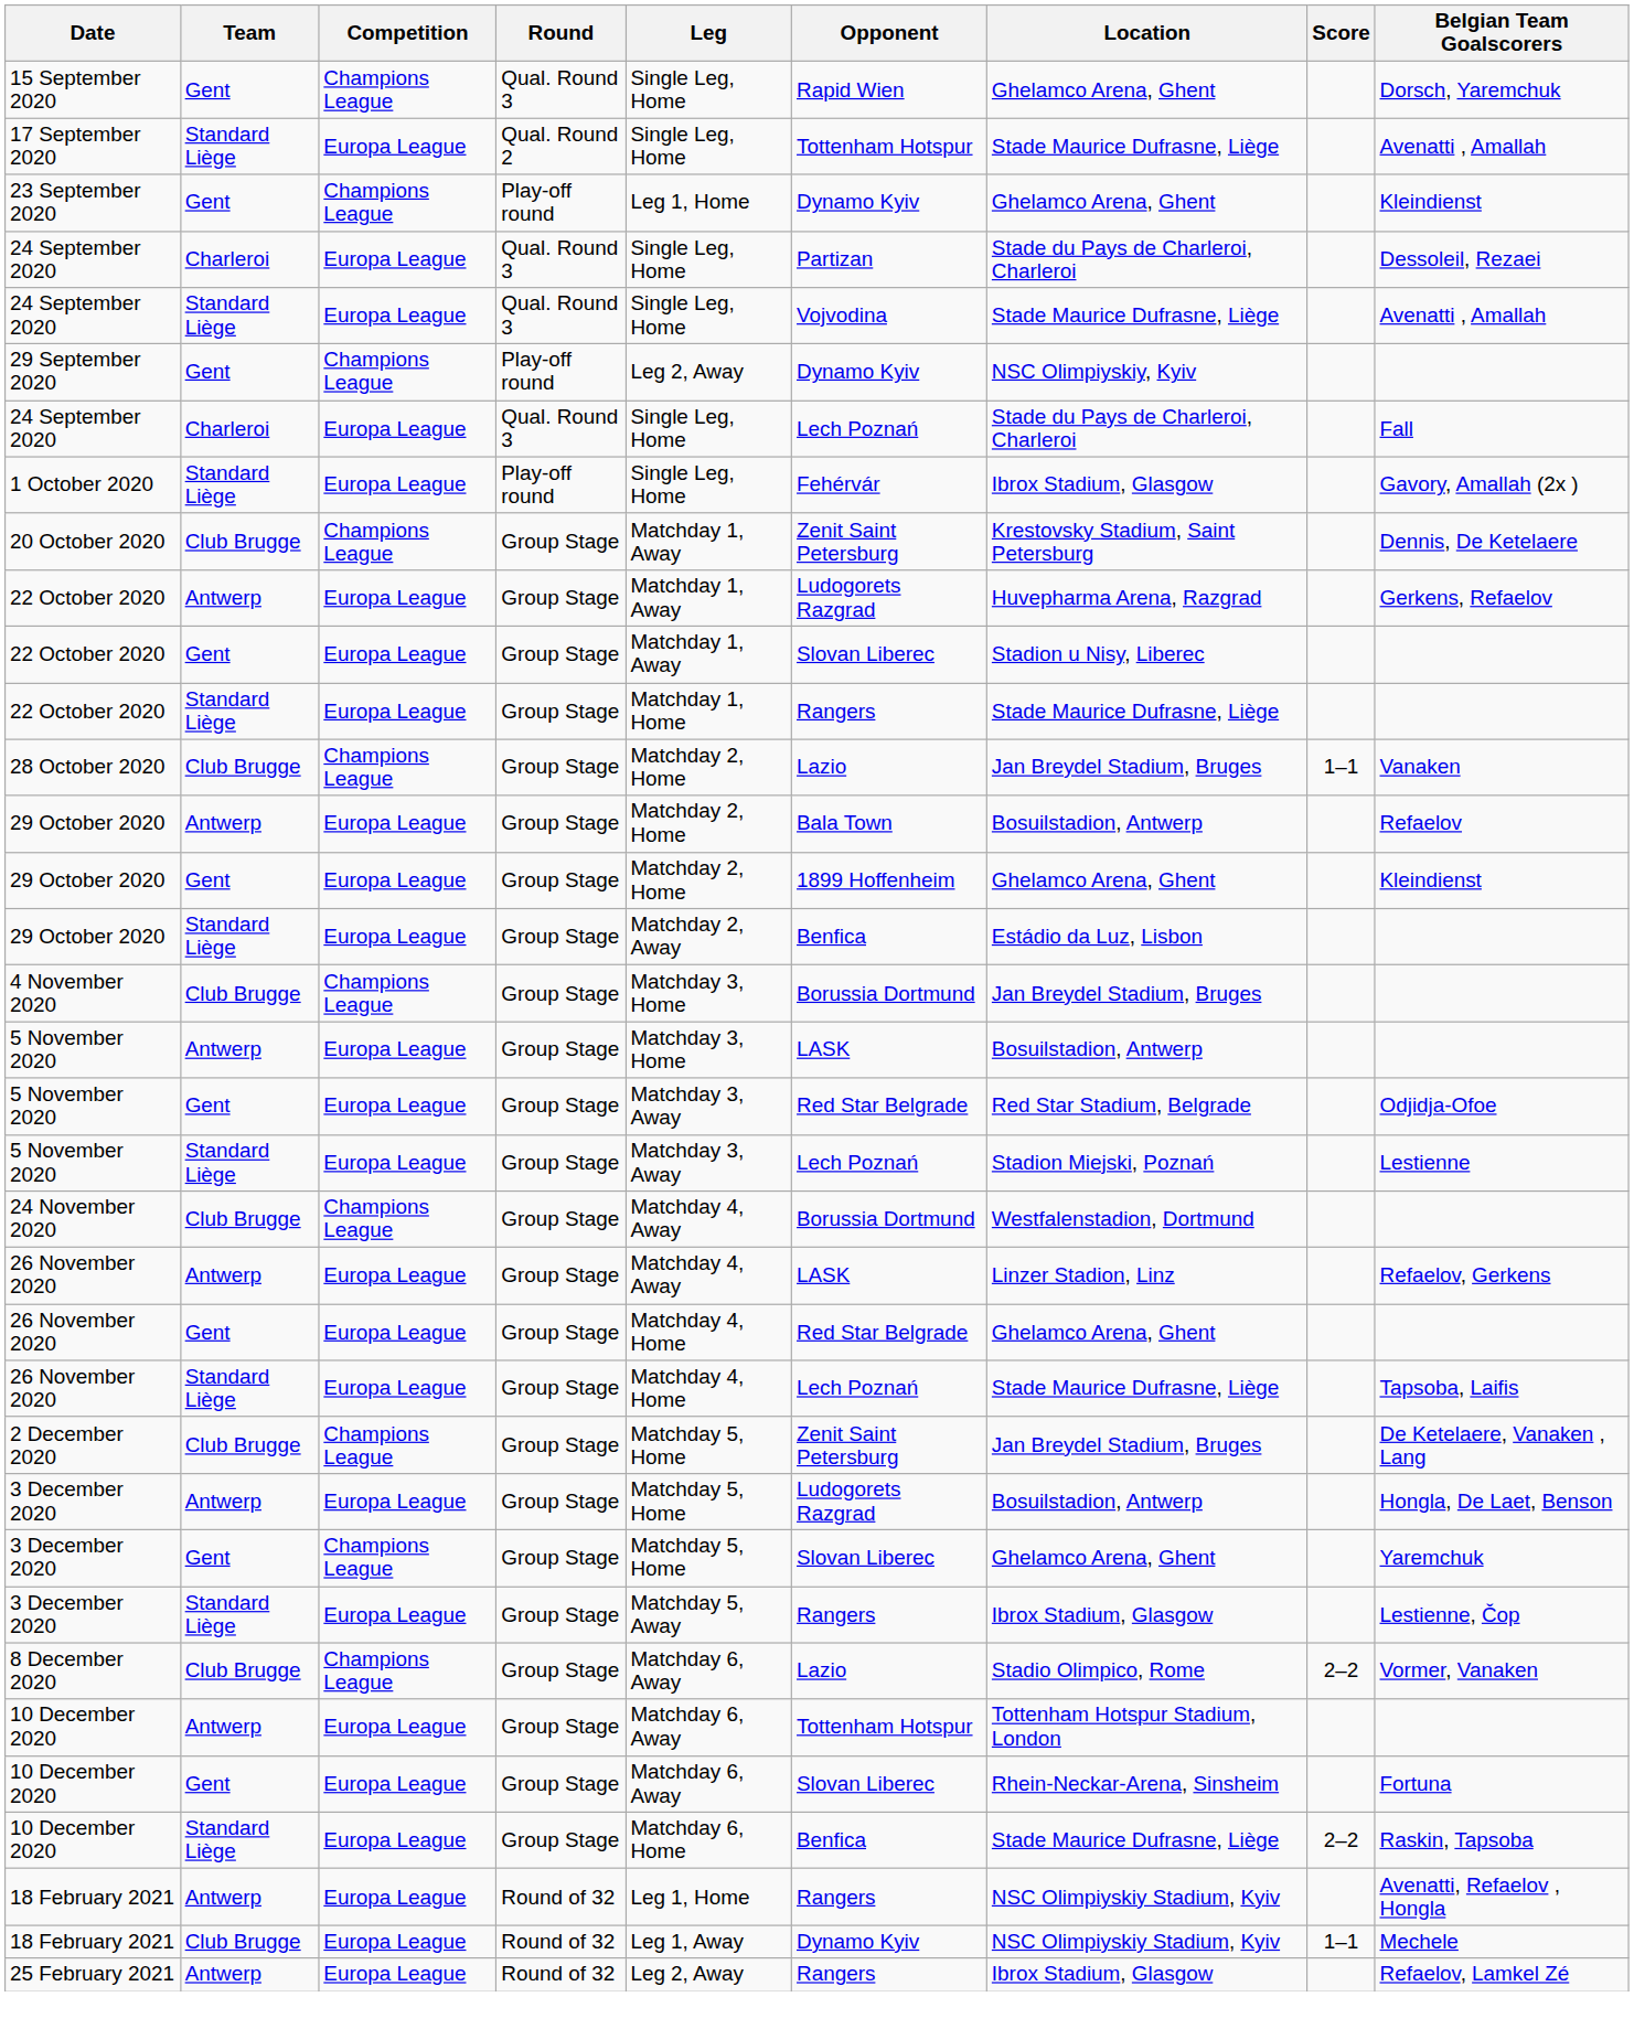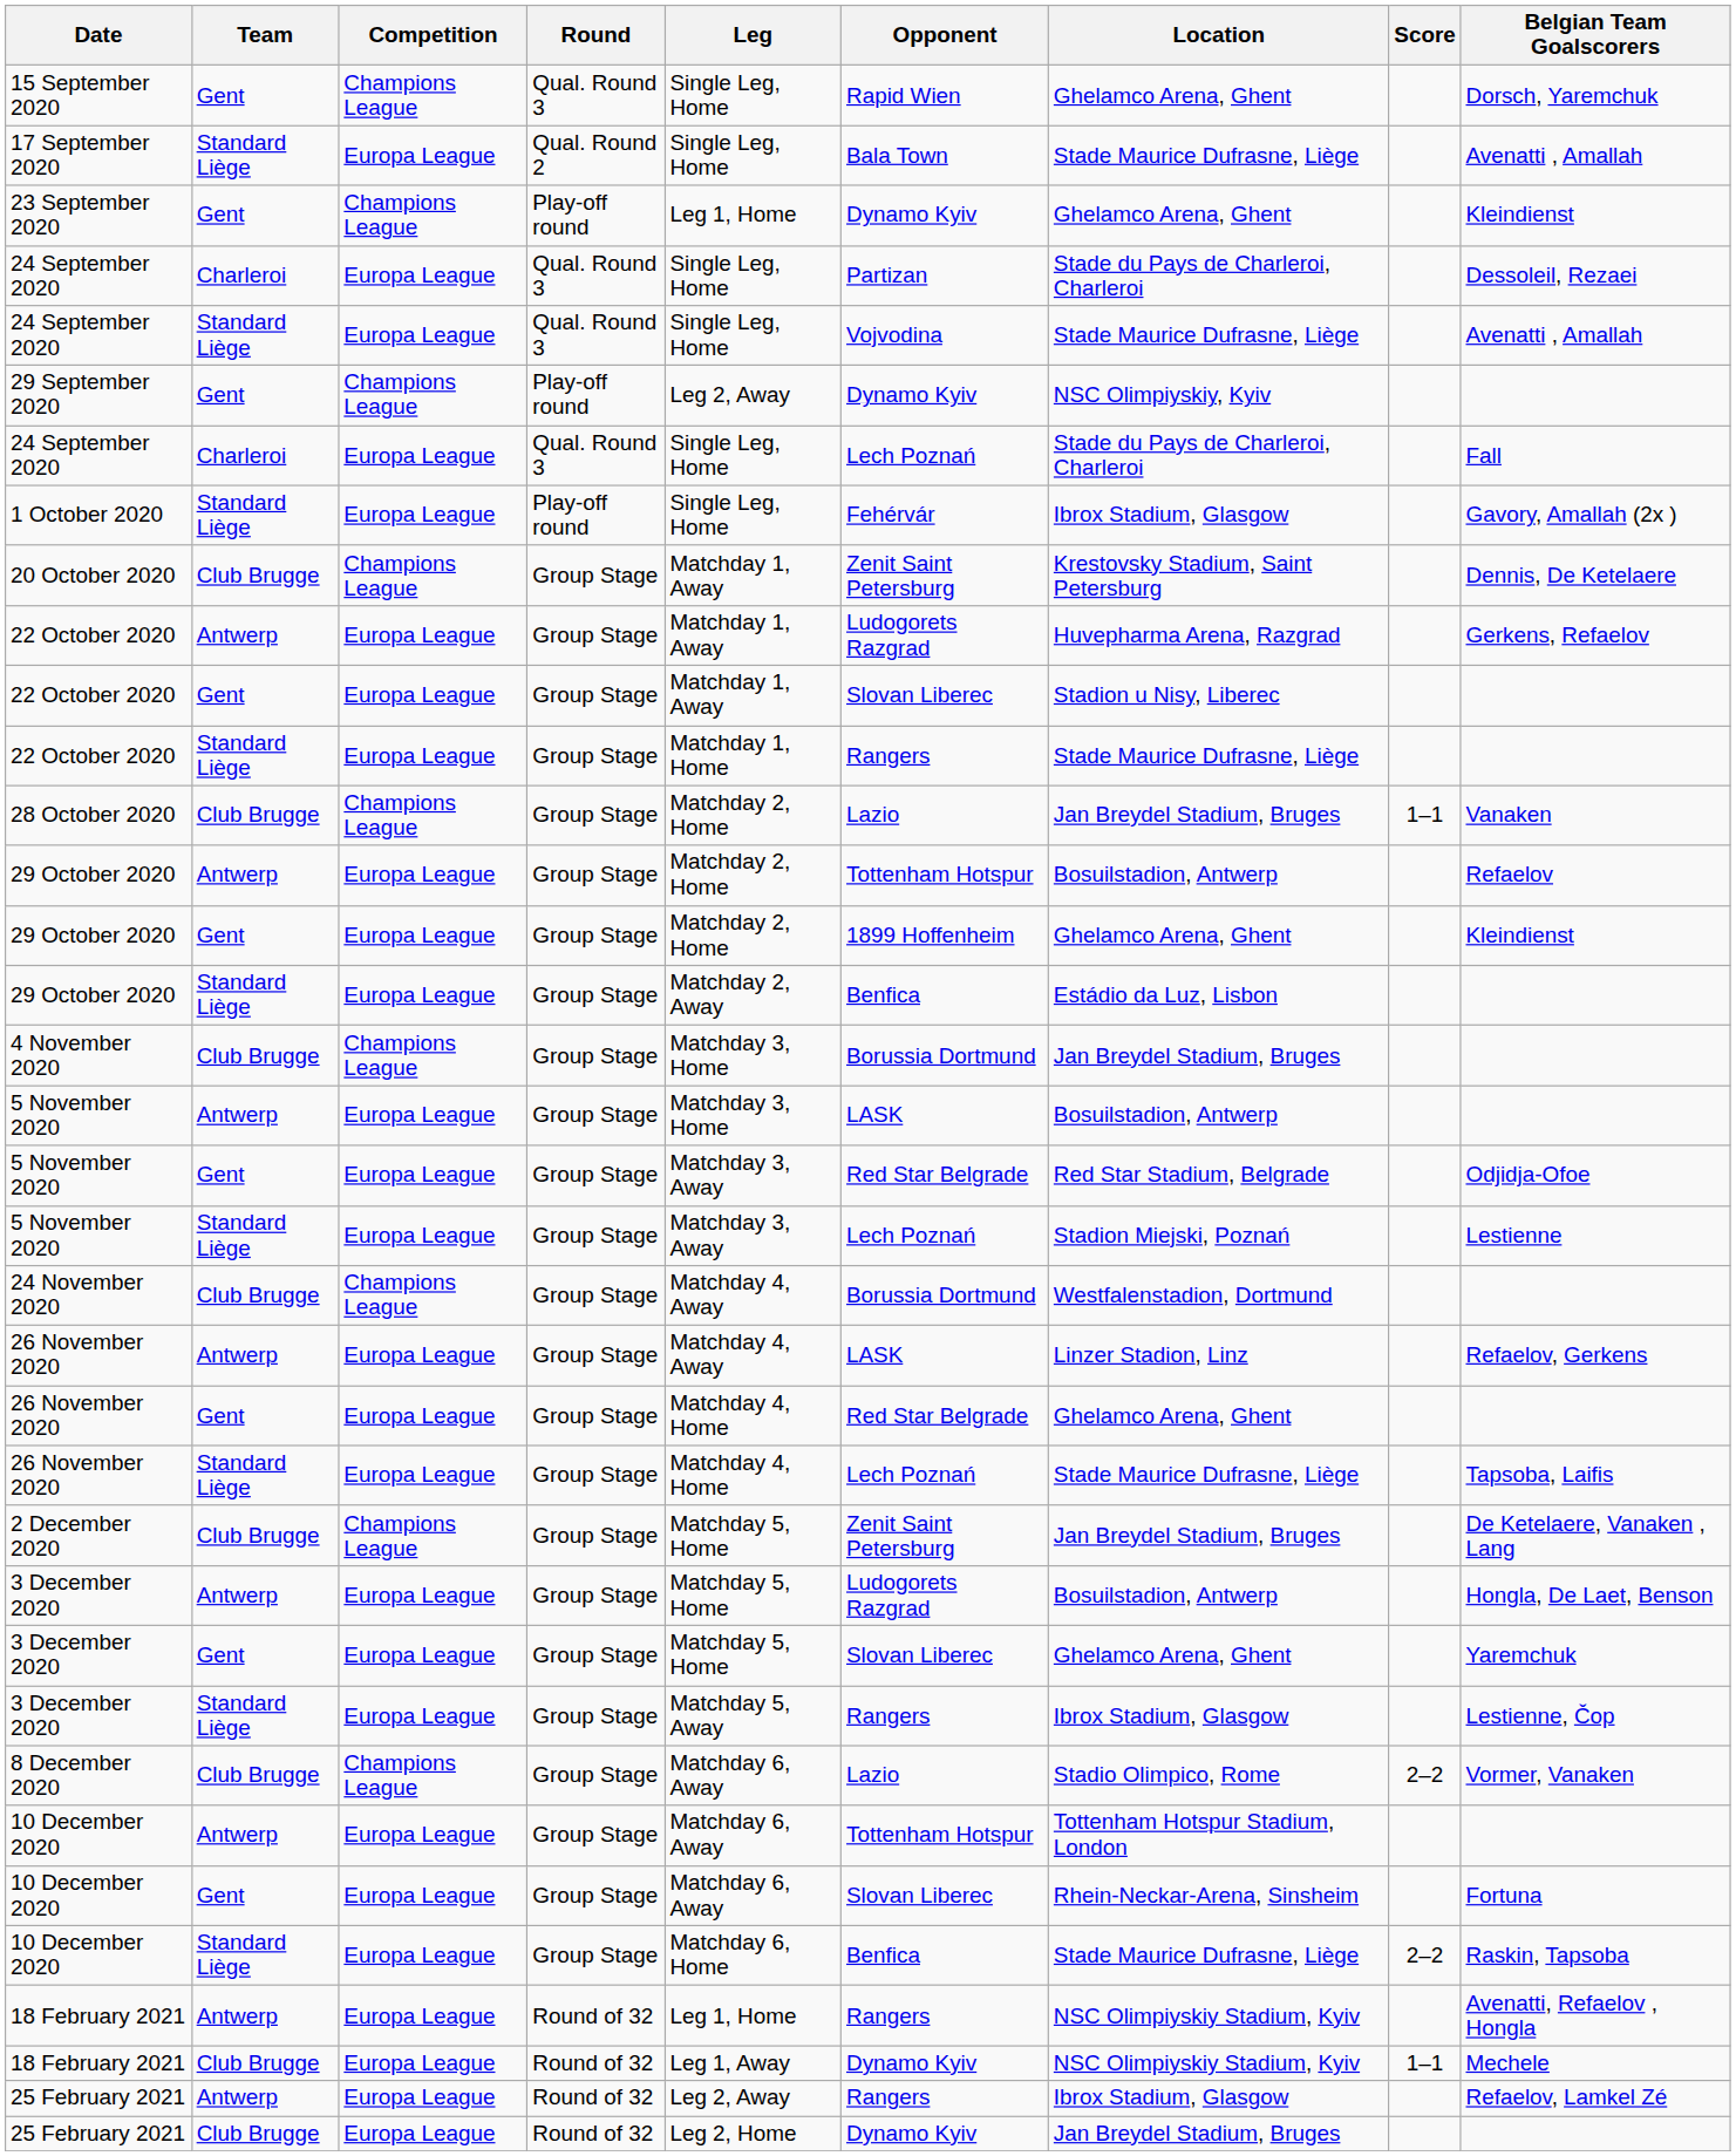17 September 2020 | Opponent: Tottenham Hotspur -> Bala Town
29 October 2020 / Antwerp | Opponent: Bala Town -> Tottenham Hotspur
3 December 2020 / Gent | Competition: Champions League -> Europa League
+ row: 25 February 2021 | Club Brugge | Europa League | Round of 32 | Leg 2, Home | Dynamo Kyiv | Jan Breydel Stadium, Bruges
